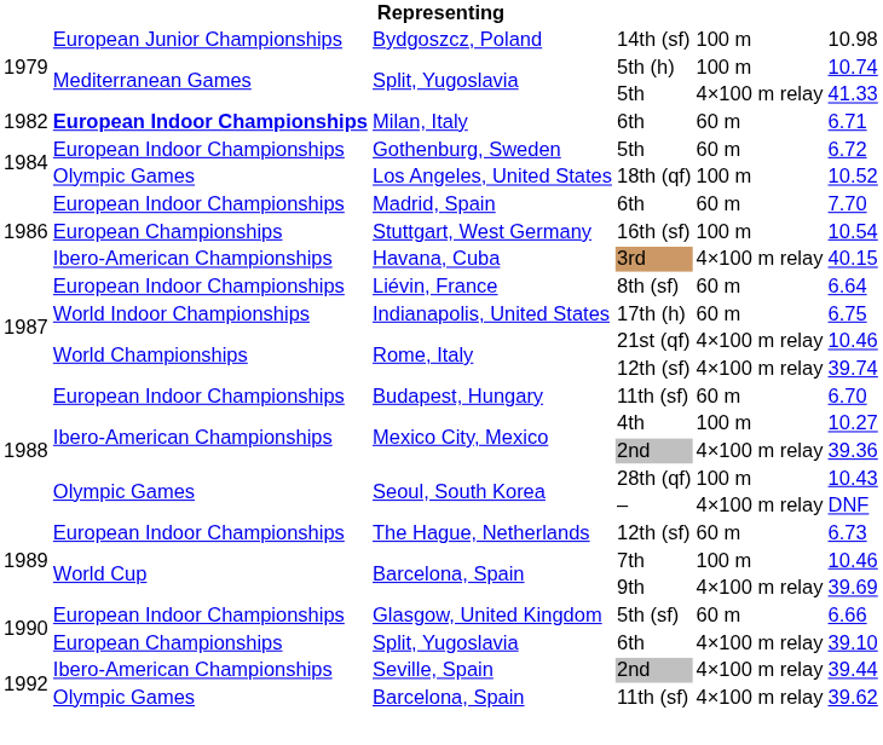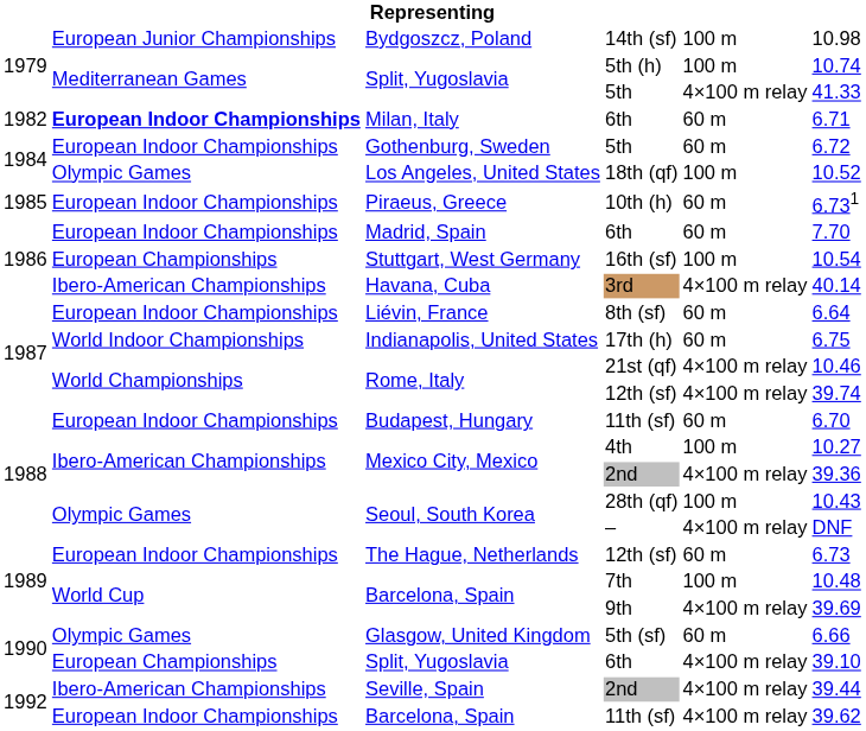+ row: 1985 | European Indoor Championships | Piraeus, Greece | 10th (h) | 60 m | 6.731
3rd | column 6: 40.15 -> 40.14
7th | column 6: 10.46 -> 10.48
5th (sf) | column 2: European Indoor Championships -> Olympic Games
Barcelona, Spain / 11th (sf) | column 2: Olympic Games -> European Indoor Championships
